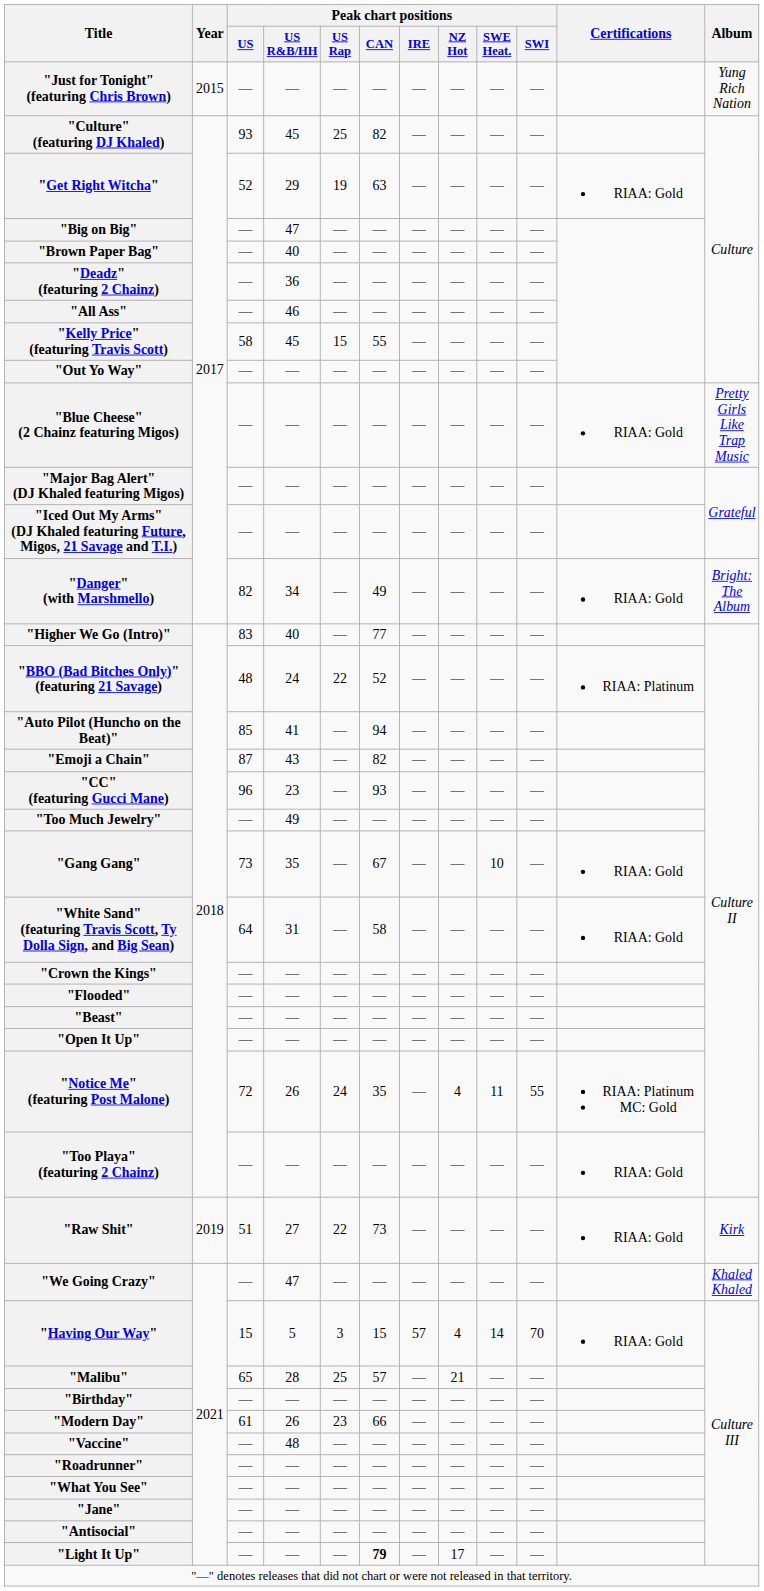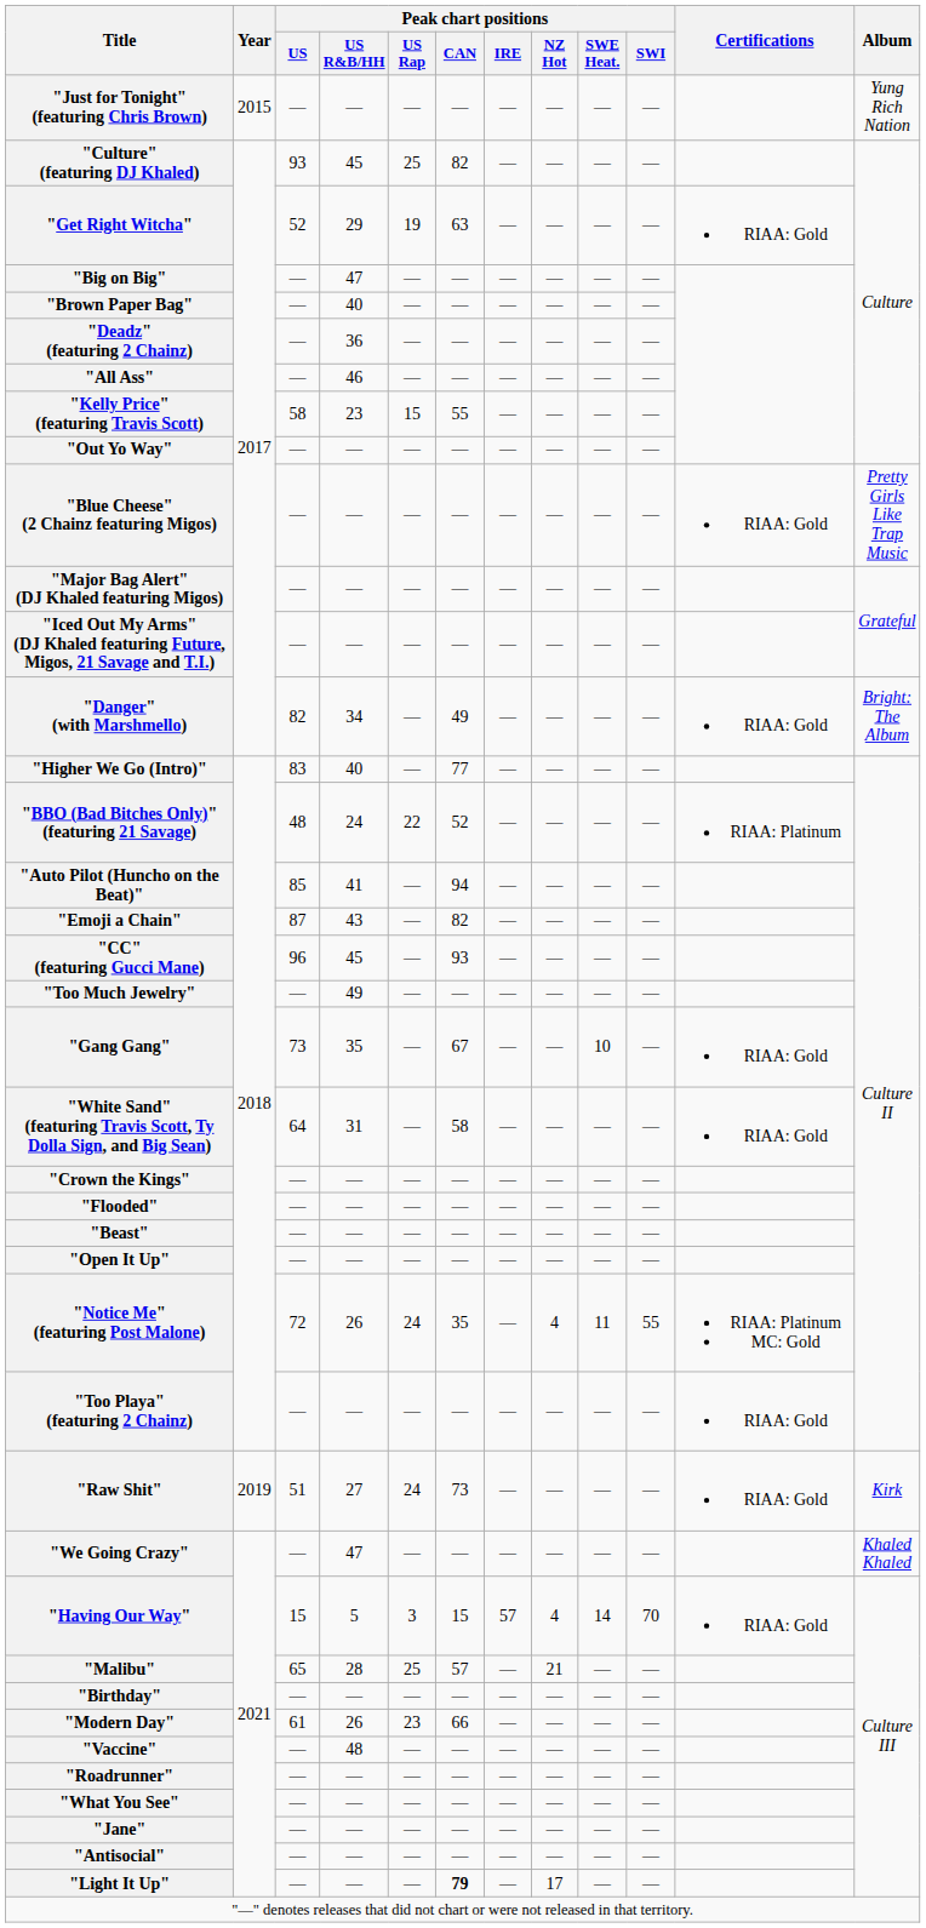"Kelly Price" (featuring Travis Scott) | Peak chart positions / US R&B/HH: 45 -> 23
"CC" (featuring Gucci Mane) | Peak chart positions / US R&B/HH: 23 -> 45
"Raw Shit" | Peak chart positions / US Rap: 22 -> 24
